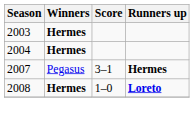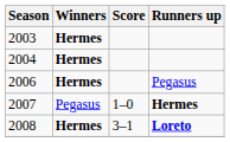+ row: 2006 | Hermes | Pegasus
2007 | Score: 3–1 -> 1–0
2008 | Score: 1–0 -> 3–1
